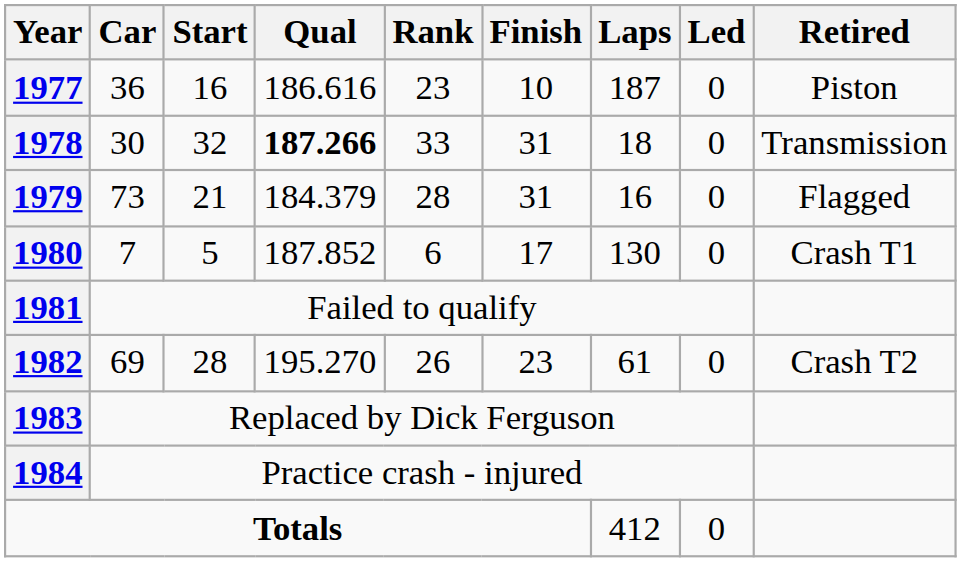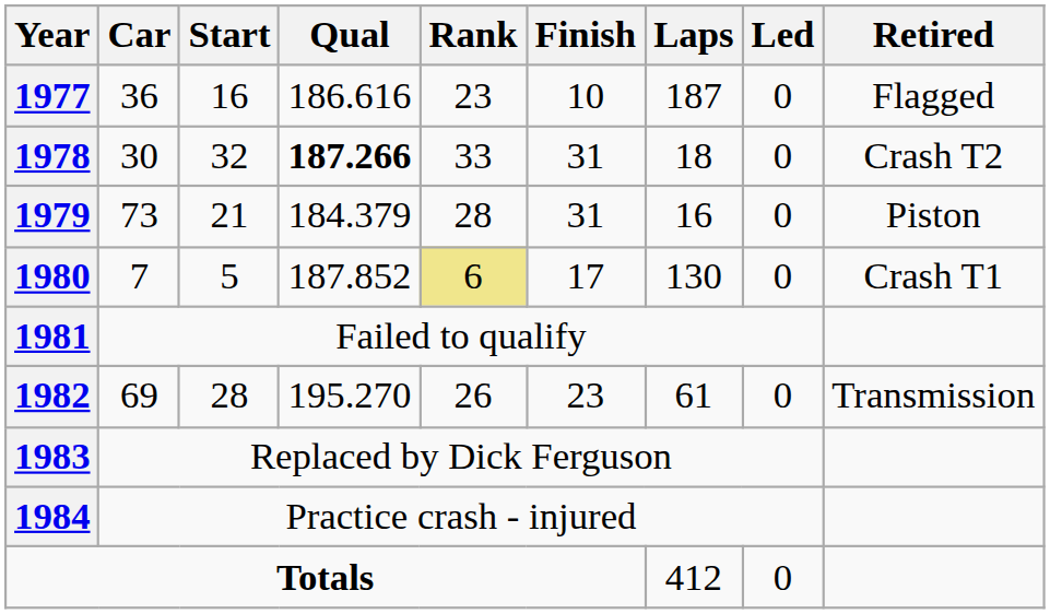1977 | Retired: Piston -> Flagged
1978 | Retired: Transmission -> Crash T2
1979 | Retired: Flagged -> Piston
1980 | Rank: no background -> khaki background
1982 | Retired: Crash T2 -> Transmission
